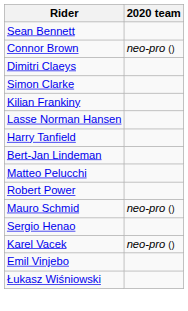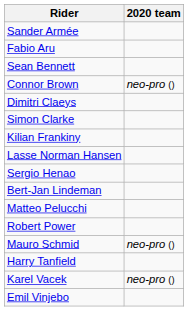+ row: Sander Armée
+ row: Fabio Aru
rows swapped: Sergio Henao <-> Harry Tanfield
- row: Łukasz Wiśniowski
